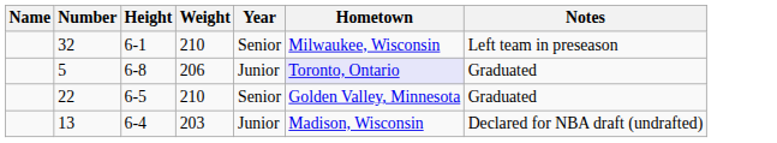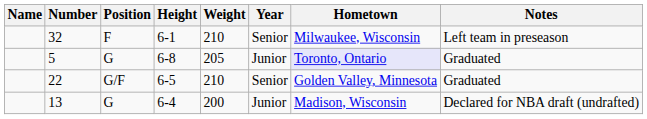+ column: Position | F | G | G/F | G
5 | Weight: 206 -> 205
13 | Weight: 203 -> 200
